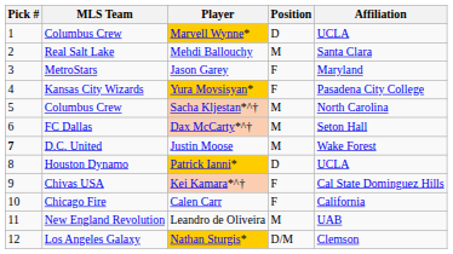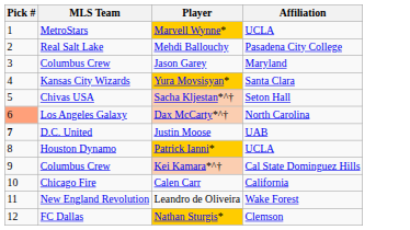- column: Position | D | M | F | F | M | M | M | D | F | F | M | D/M
Marvell Wynne* | MLS Team: Columbus Crew -> MetroStars
Mehdi Ballouchy | Affiliation: Santa Clara -> Pasadena City College
Jason Garey | MLS Team: MetroStars -> Columbus Crew
Yura Movsisyan* | Affiliation: Pasadena City College -> Santa Clara
Sacha Kljestan*^† | MLS Team: Columbus Crew -> Chivas USA
Sacha Kljestan*^† | Affiliation: North Carolina -> Seton Hall
Dax McCarty*^† | Pick #: no background -> lightsalmon background
Dax McCarty*^† | MLS Team: FC Dallas -> Los Angeles Galaxy
Dax McCarty*^† | Affiliation: Seton Hall -> North Carolina
Justin Moose | Affiliation: Wake Forest -> UAB
Kei Kamara*^† | MLS Team: Chivas USA -> Columbus Crew
Leandro de Oliveira | Affiliation: UAB -> Wake Forest
Nathan Sturgis* | MLS Team: Los Angeles Galaxy -> FC Dallas
